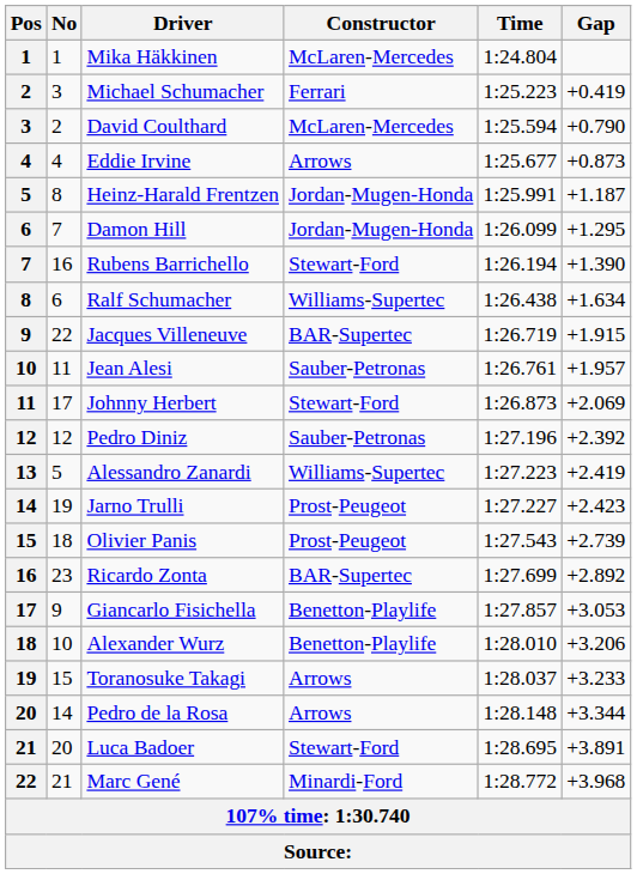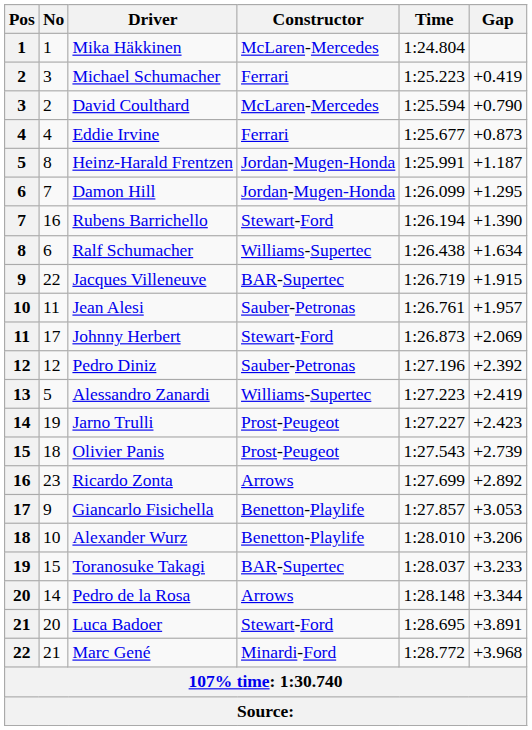Eddie Irvine | Constructor: Arrows -> Ferrari
Ricardo Zonta | Constructor: BAR-Supertec -> Arrows
Toranosuke Takagi | Constructor: Arrows -> BAR-Supertec
